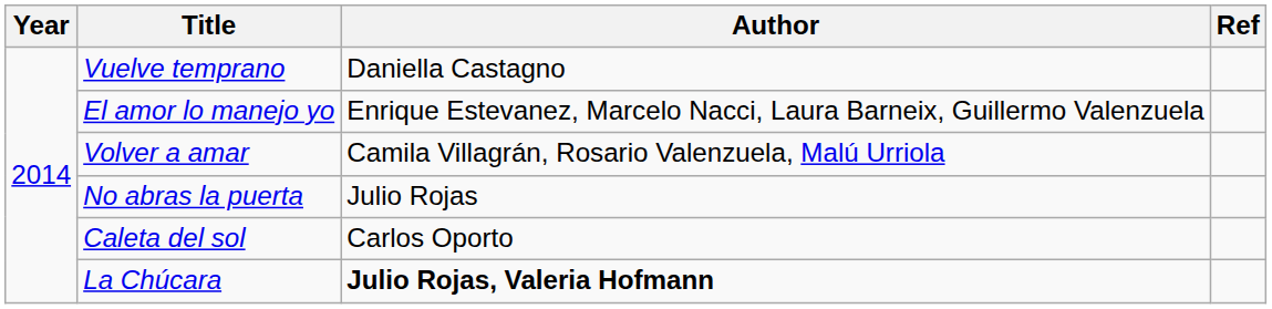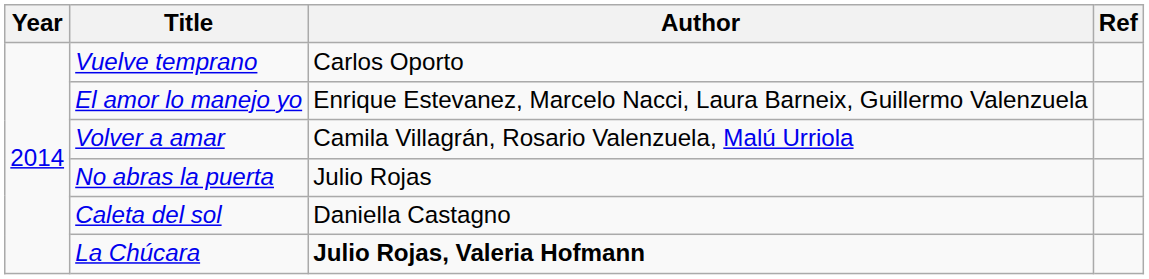Vuelve temprano | Author: Daniella Castagno -> Carlos Oporto
Caleta del sol | Author: Carlos Oporto -> Daniella Castagno
